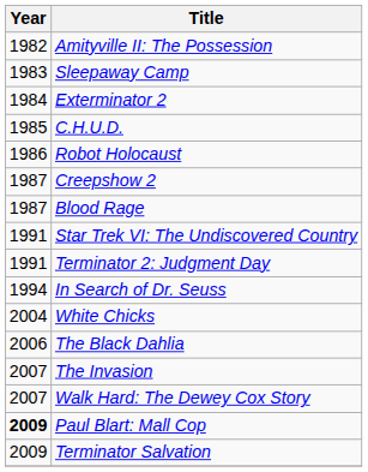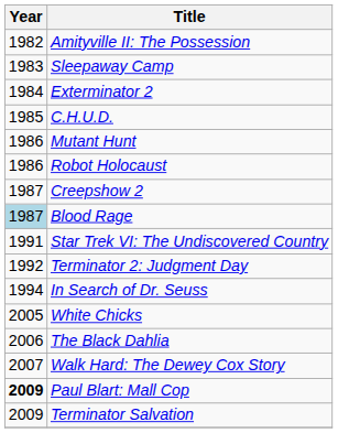+ row: 1986 | Mutant Hunt
Blood Rage | Year: no background -> lightblue background
Terminator 2: Judgment Day | Year: 1991 -> 1992
White Chicks | Year: 2004 -> 2005
- row: 2007 | The Invasion
